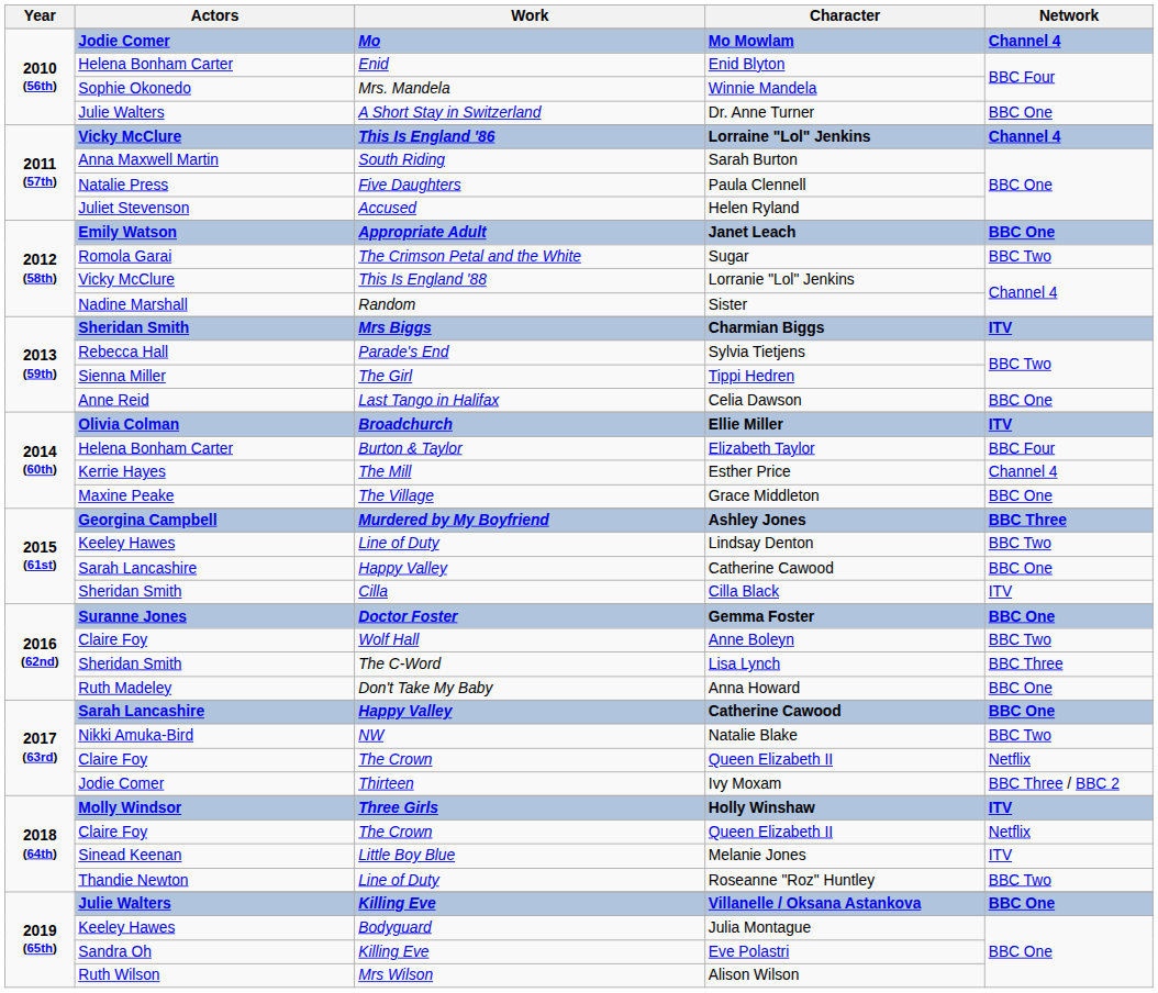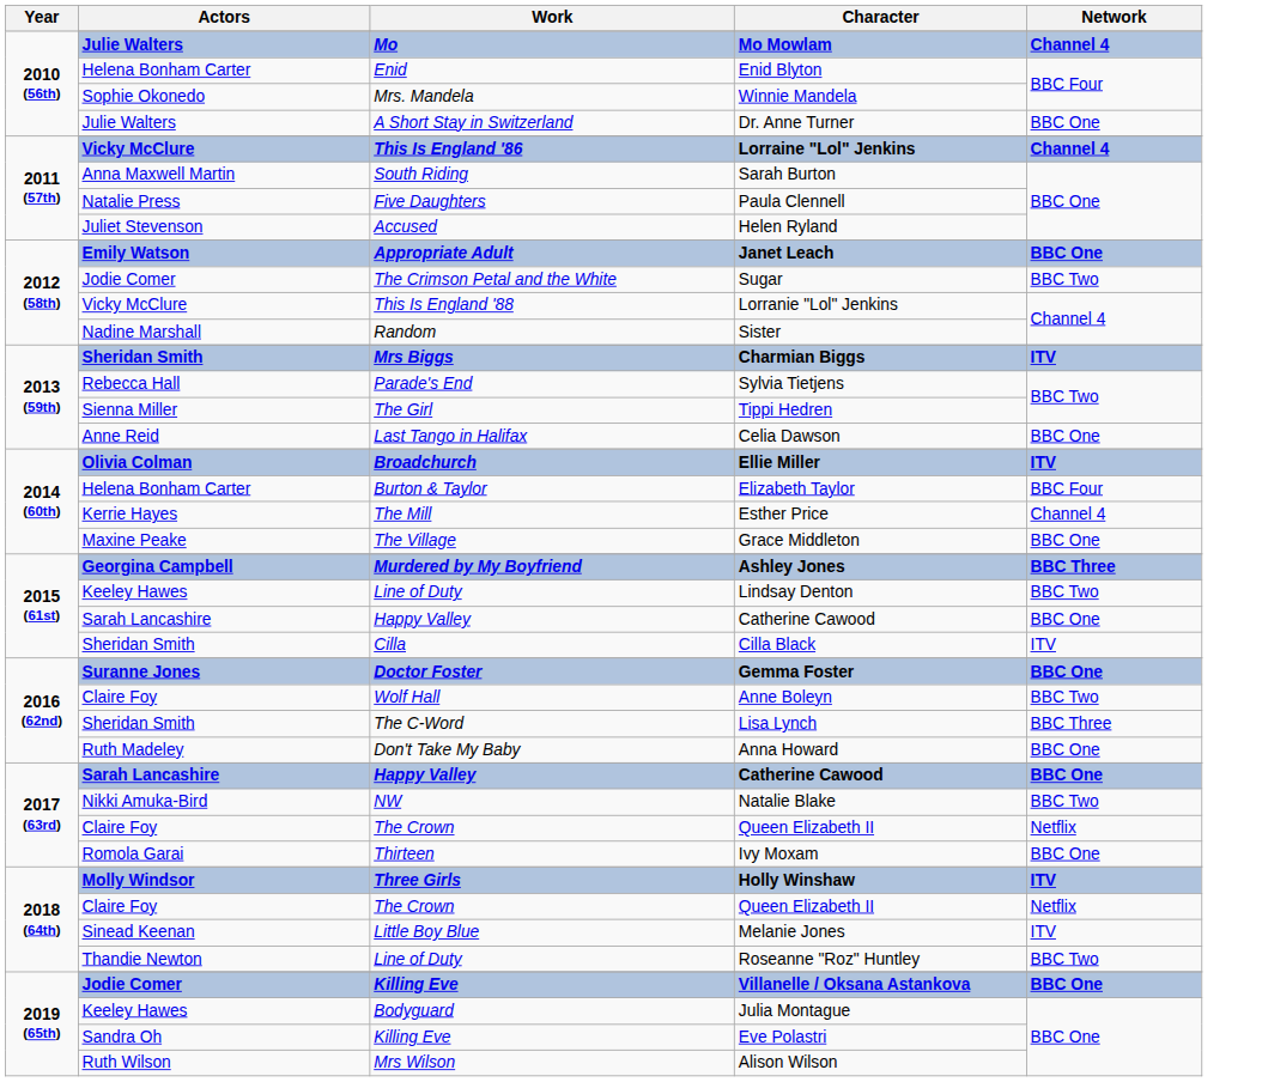Mo Mowlam | Actors: Jodie Comer -> Julie Walters
Sugar | Actors: Romola Garai -> Jodie Comer
Ivy Moxam | Actors: Jodie Comer -> Romola Garai
Ivy Moxam | Network: BBC Three / BBC 2 -> BBC One
Villanelle / Oksana Astankova | Actors: Julie Walters -> Jodie Comer
